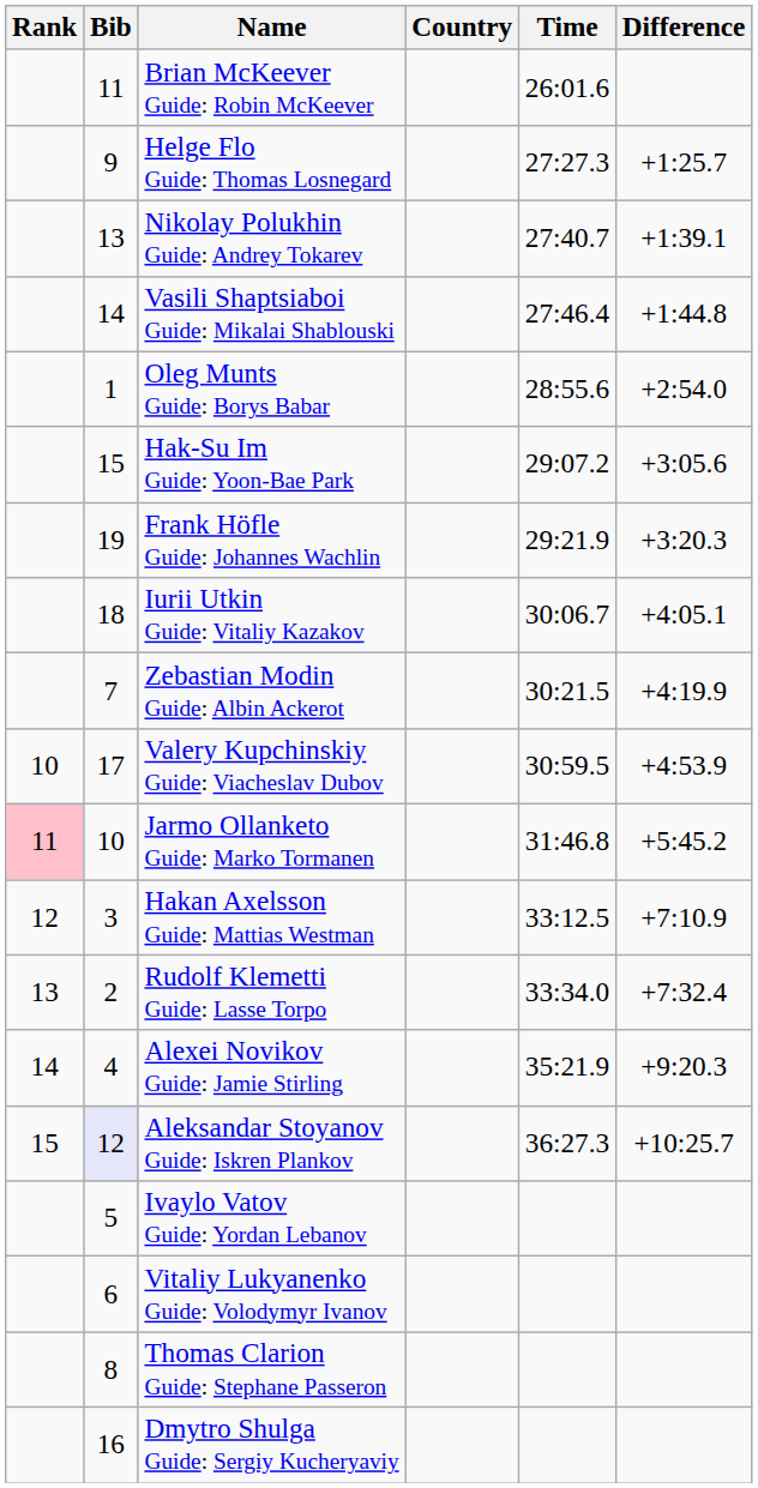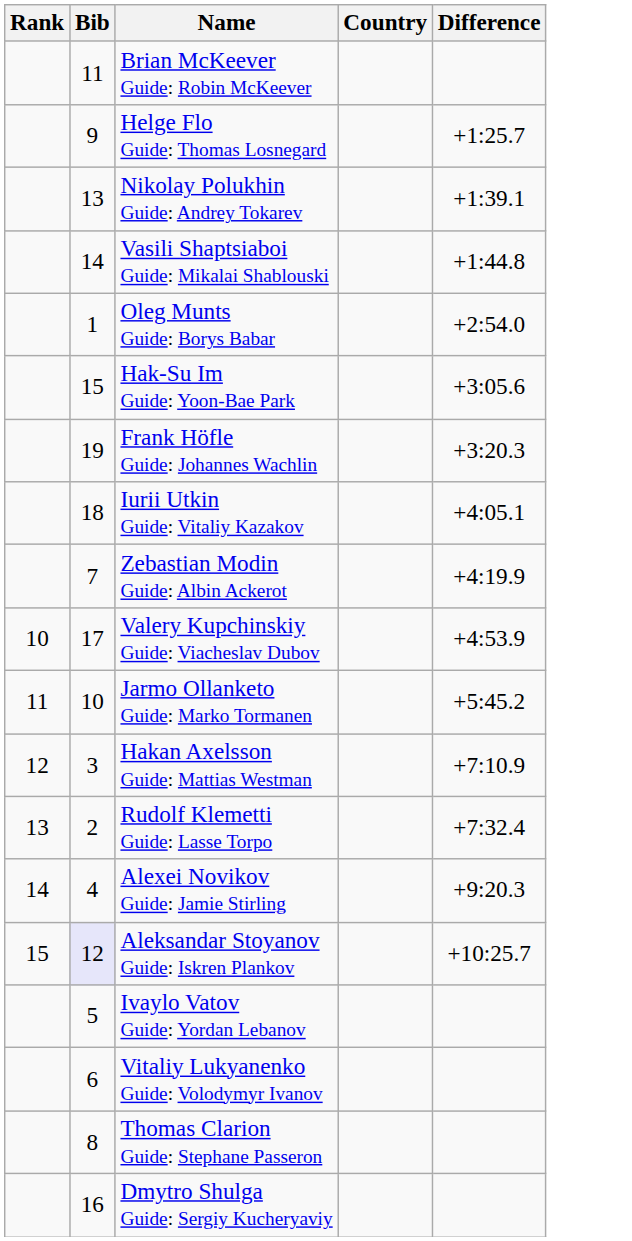- column: Time | 26:01.6 | 27:27.3 | 27:40.7 | 27:46.4 | 28:55.6 | 29:07.2 | 29:21.9 | 30:06.7 | 30:21.5 | 30:59.5 | 31:46.8 | 33:12.5 | 33:34.0 | 35:21.9 | 36:27.3
Jarmo Ollanketo Guide: Marko Tormanen | Rank: pink background -> no background
